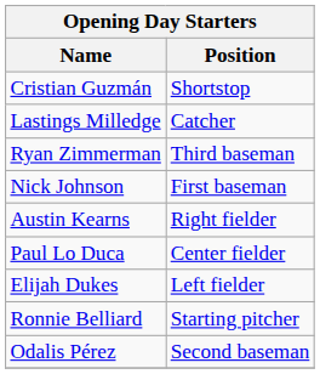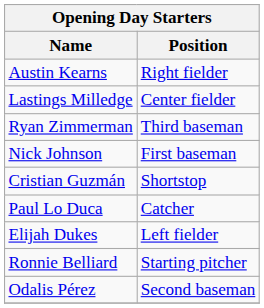rows swapped: Cristian Guzmán <-> Austin Kearns
Lastings Milledge | Position: Catcher -> Center fielder
Paul Lo Duca | Position: Center fielder -> Catcher
